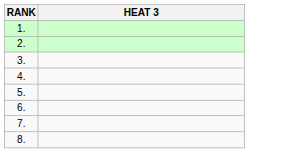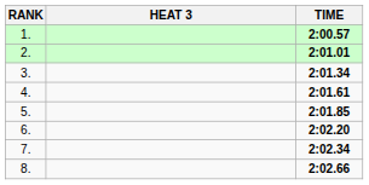+ column: TIME | 2:00.57 | 2:01.01 | 2:01.34 | 2:01.61 | 2:01.85 | 2:02.20 | 2:02.34 | 2:02.66
